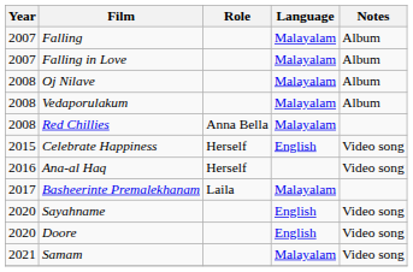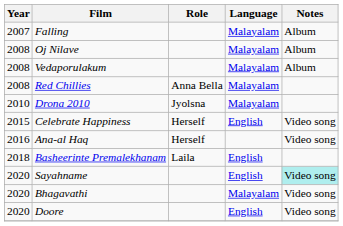- row: 2007 | Falling in Love | Malayalam | Album
+ row: 2010 | Drona 2010 | Jyolsna | Malayalam
Basheerinte Premalekhanam | Year: 2017 -> 2018
Basheerinte Premalekhanam | Language: Malayalam -> English
Sayahname | Notes: no background -> paleturquoise background
+ row: 2020 | Bhagavathi | Malayalam | Video song
- row: 2021 | Samam | Malayalam | Video song
